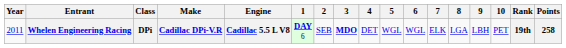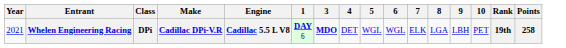- column: 2 | SEB
Whelen Engineering Racing | Year: 2011 -> 2021
